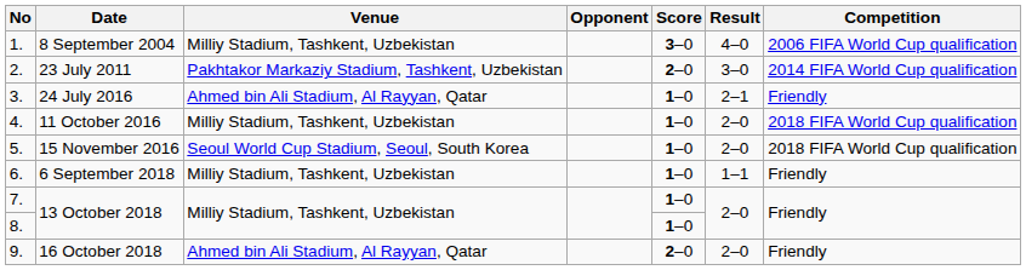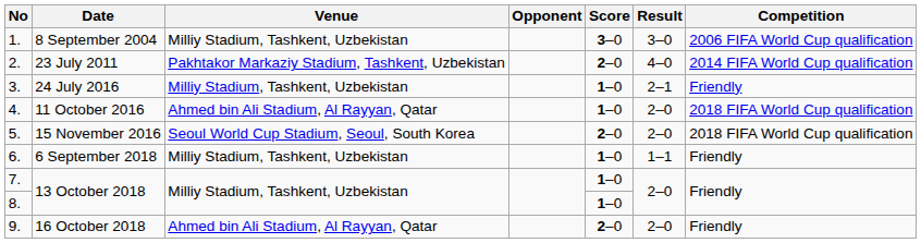1. | Result: 4–0 -> 3–0
2. | Result: 3–0 -> 4–0
3. | Venue: Ahmed bin Ali Stadium, Al Rayyan, Qatar -> Milliy Stadium, Tashkent, Uzbekistan
4. | Venue: Milliy Stadium, Tashkent, Uzbekistan -> Ahmed bin Ali Stadium, Al Rayyan, Qatar
5. | Score: 1–0 -> 2–0
